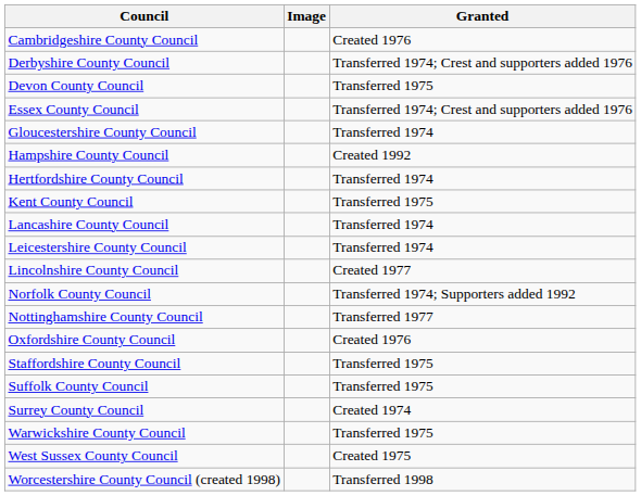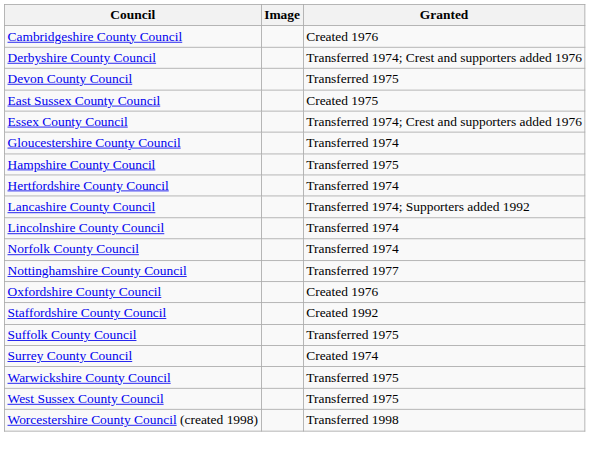+ row: East Sussex County Council | Created 1975
Hampshire County Council | Granted: Created 1992 -> Transferred 1975
- row: Kent County Council | Transferred 1975
Lancashire County Council | Granted: Transferred 1974 -> Transferred 1974; Supporters added 1992
- row: Leicestershire County Council | Transferred 1974
Lincolnshire County Council | Granted: Created 1977 -> Transferred 1974
Norfolk County Council | Granted: Transferred 1974; Supporters added 1992 -> Transferred 1974
Staffordshire County Council | Granted: Transferred 1975 -> Created 1992
West Sussex County Council | Granted: Created 1975 -> Transferred 1975
